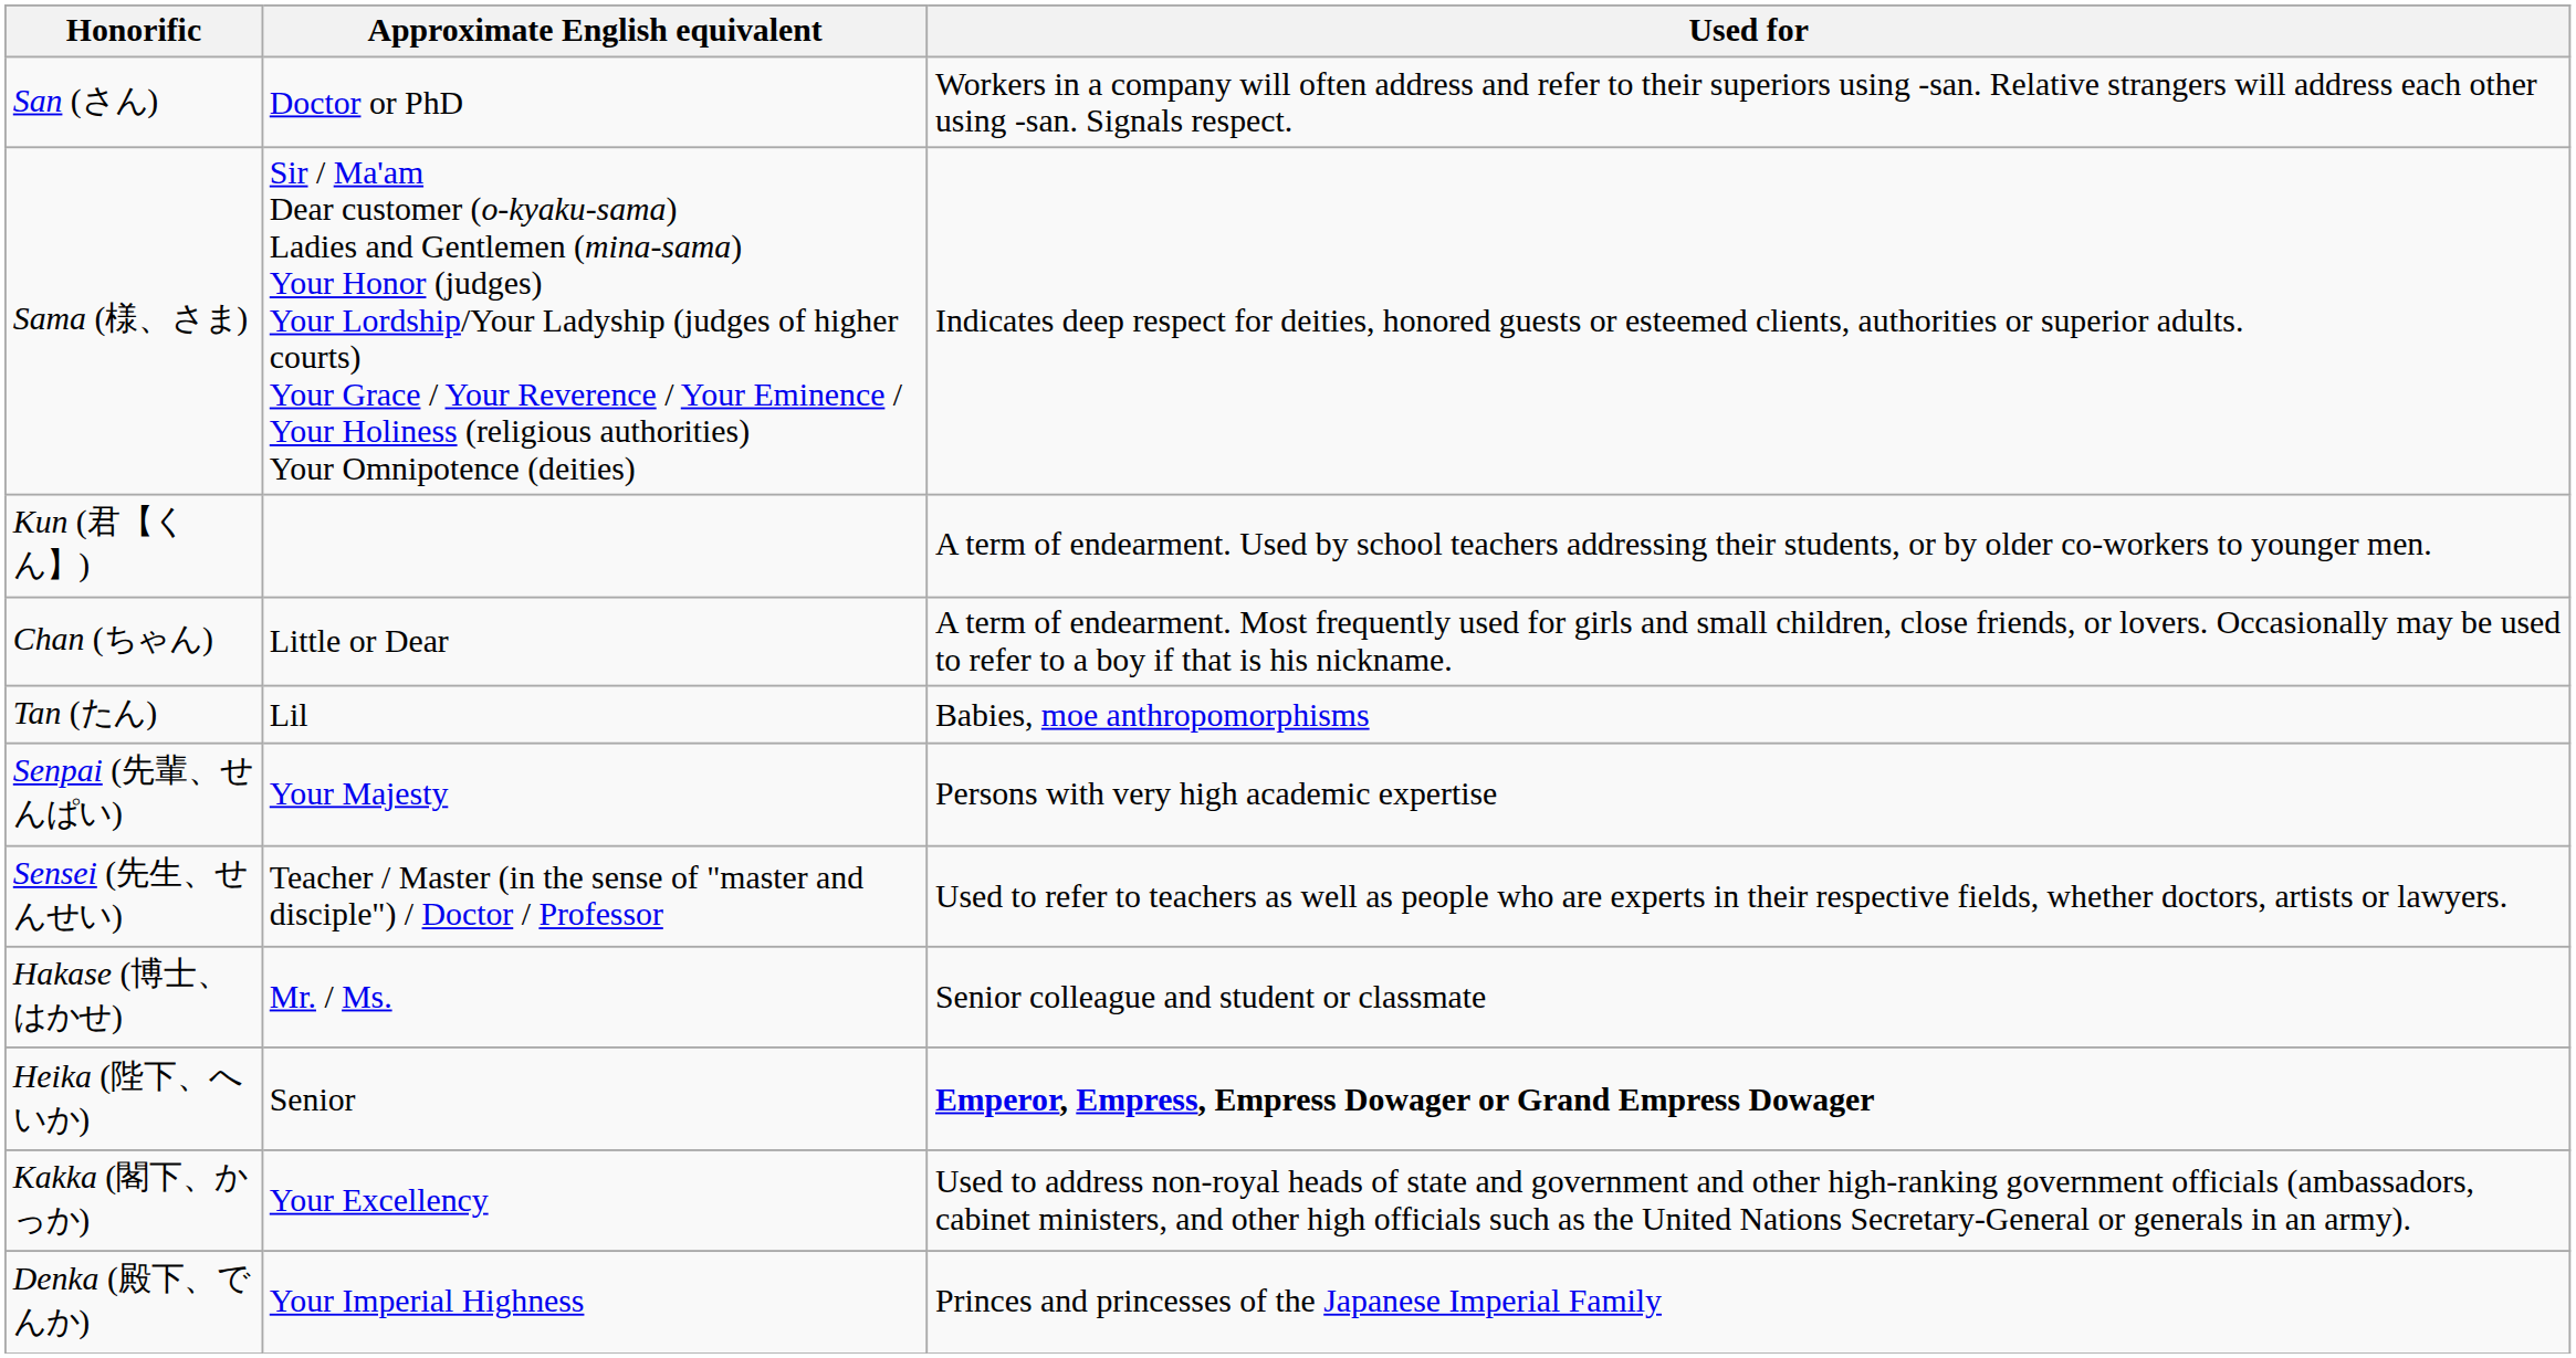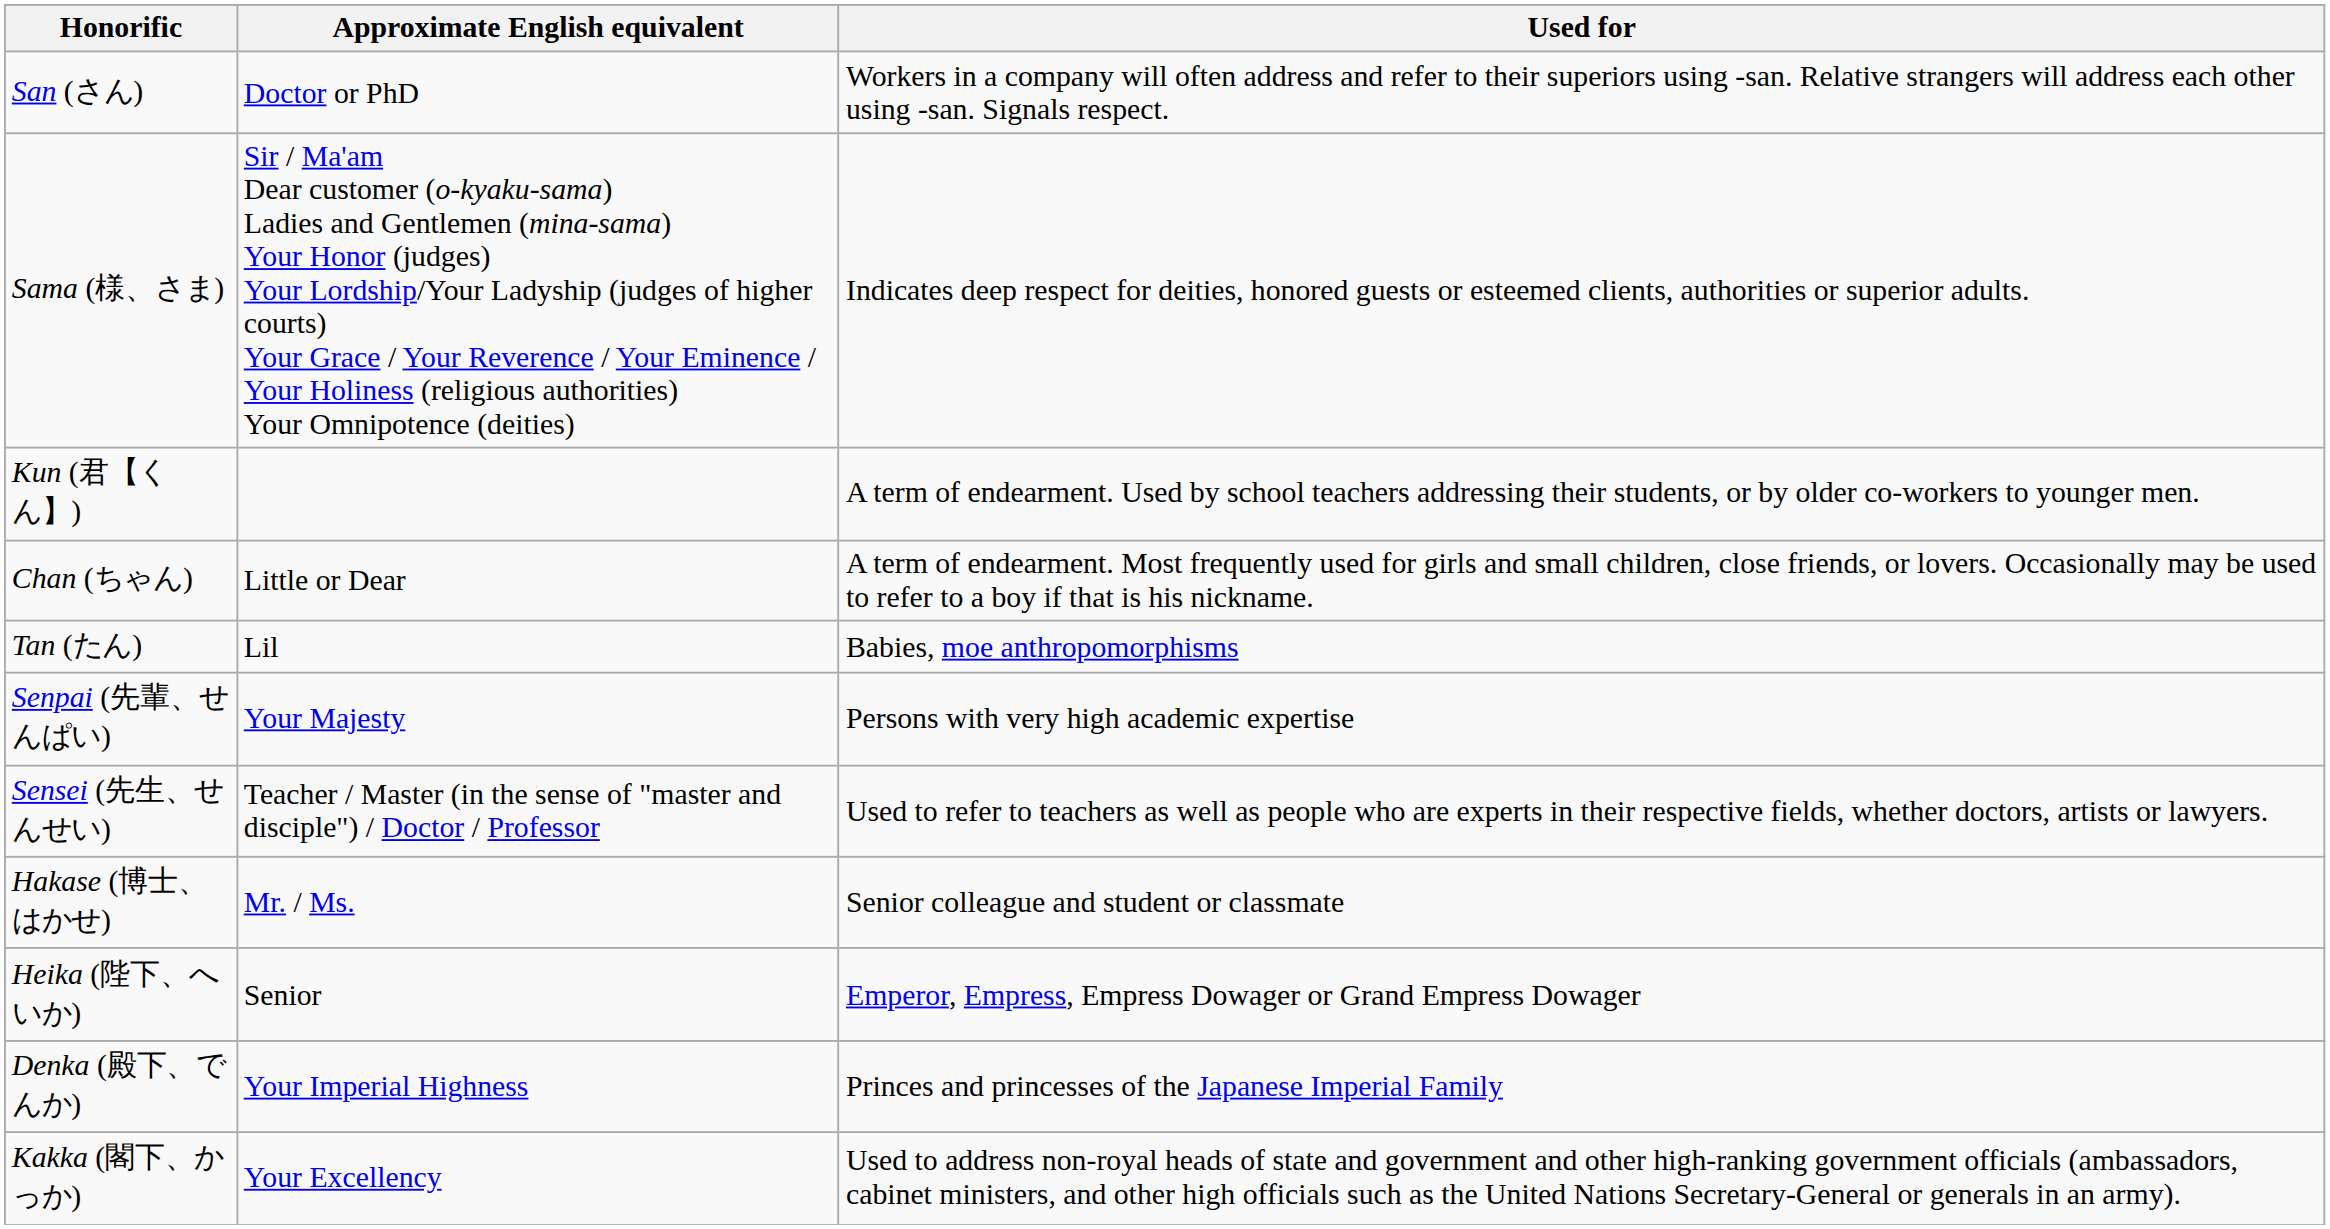Heika (陛下、へいか) | Used for: bold -> normal
rows swapped: Denka (殿下、でんか) <-> Kakka (閣下、かっか)
